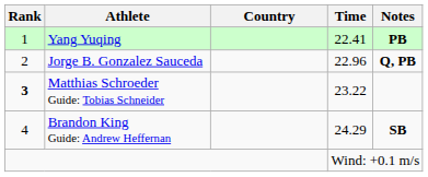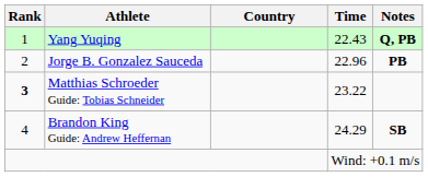Yang Yuqing | Time: 22.41 -> 22.43
Yang Yuqing | Notes: PB -> Q, PB
Jorge B. Gonzalez Sauceda | Notes: Q, PB -> PB
